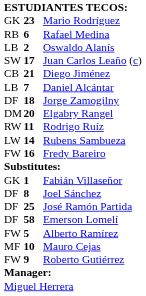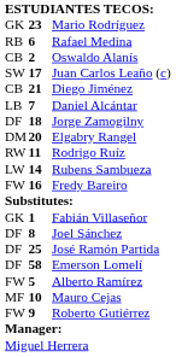Oswaldo Alanís | column 1: LB -> CB
